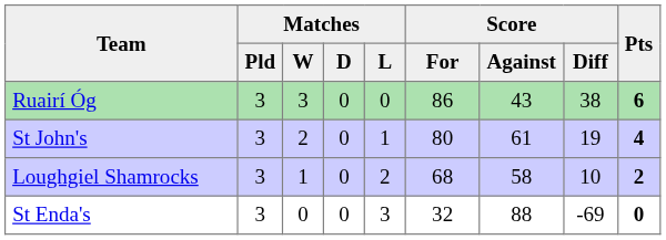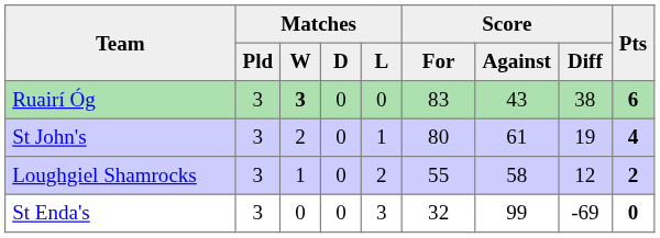Ruairí Óg | Matches / W: normal -> bold
Ruairí Óg | Score / For: 86 -> 83
Loughgiel Shamrocks | Score / For: 68 -> 55
Loughgiel Shamrocks | Score / Diff: 10 -> 12
St Enda's | Score / Against: 88 -> 99
